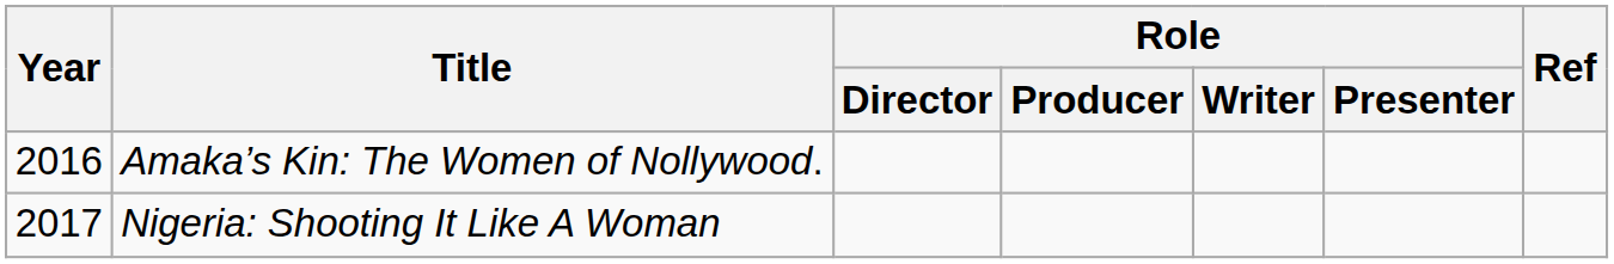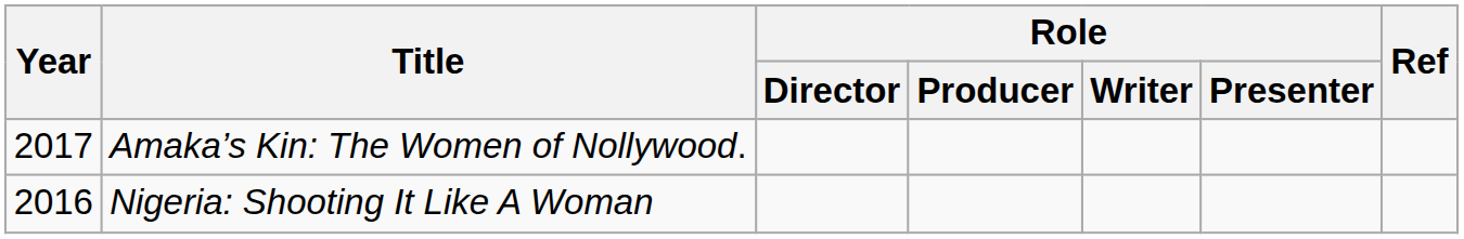Amaka’s Kin: The Women of Nollywood. | Year: 2016 -> 2017
Nigeria: Shooting It Like A Woman | Year: 2017 -> 2016
